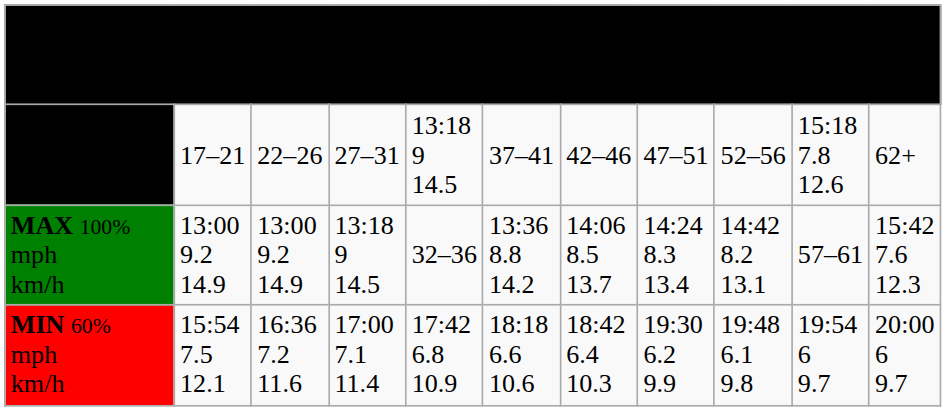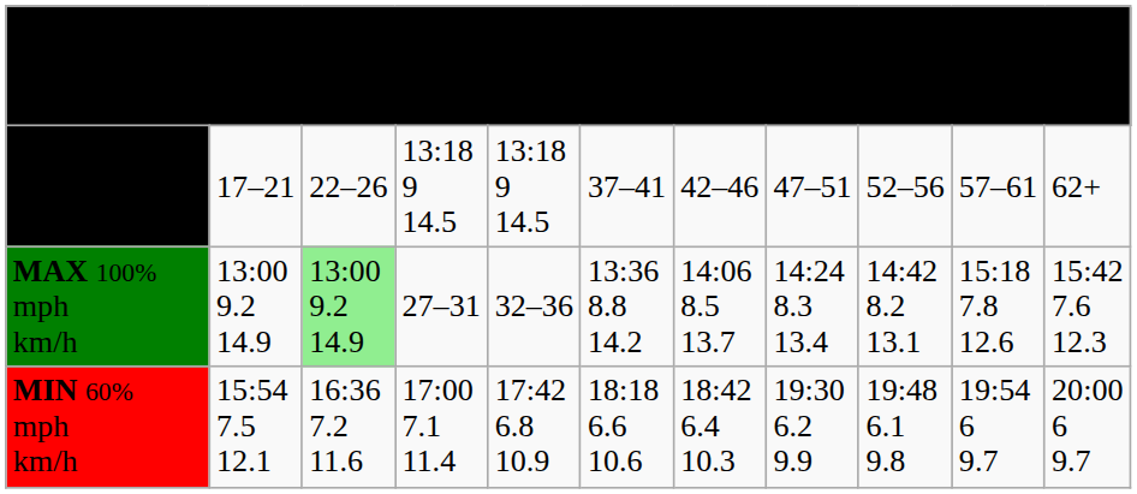AGE GROUP | column 4: 27–31 -> 13:18 9 14.5
AGE GROUP | column 10: 15:18 7.8 12.6 -> 57–61
MAX 100% mph km/h | column 3: no background -> lightgreen background
MAX 100% mph km/h | column 4: 13:18 9 14.5 -> 27–31
MAX 100% mph km/h | column 10: 57–61 -> 15:18 7.8 12.6
